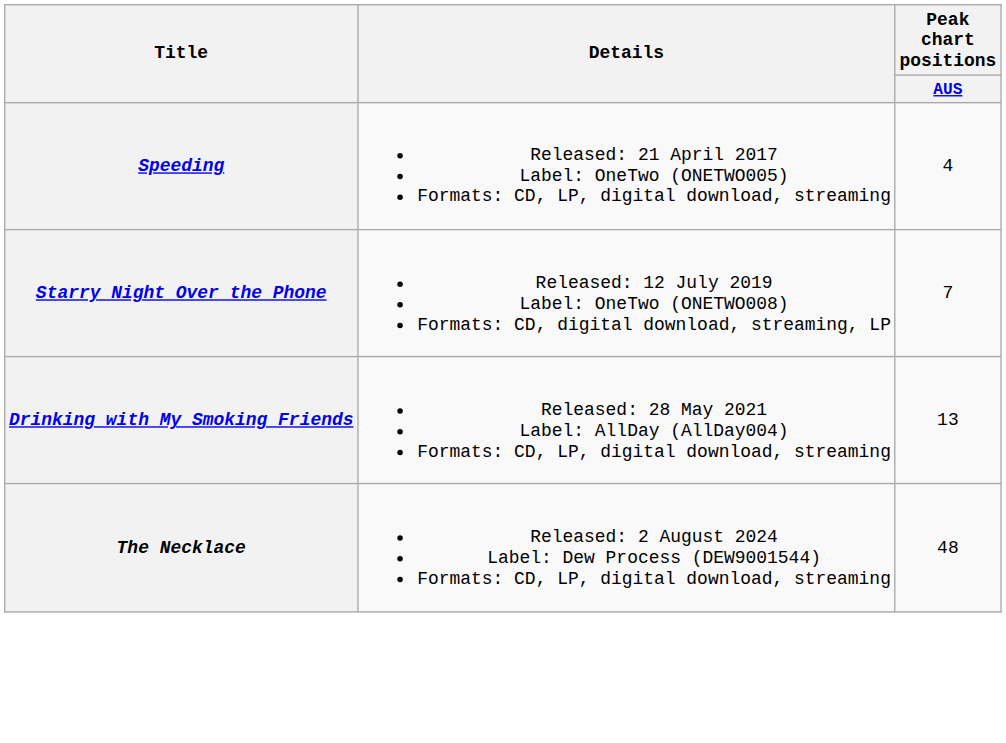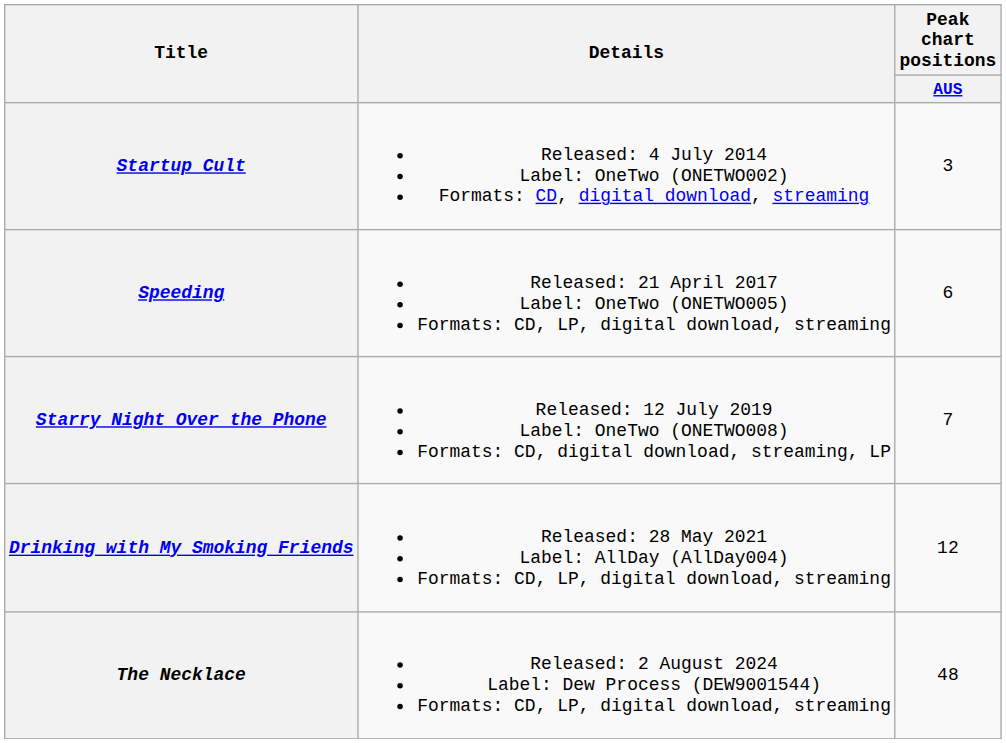+ row: Startup Cult | Released: 4 July 2014 Label: OneTwo (ONETWO002) Formats: CD, digital download, streaming | 3
Speeding | Peak chart positions / AUS: 4 -> 6
Drinking with My Smoking Friends | Peak chart positions / AUS: 13 -> 12
